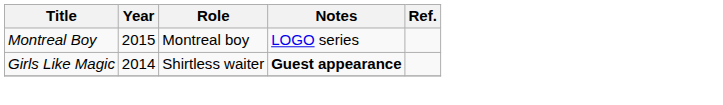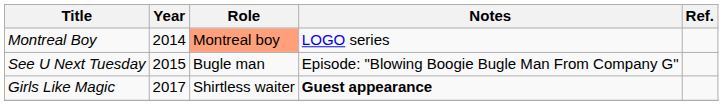Montreal Boy | Year: 2015 -> 2014
Montreal Boy | Role: no background -> lightsalmon background
+ row: See U Next Tuesday | 2015 | Bugle man | Episode: "Blowing Boogie Bugle Man From Company G"
Girls Like Magic | Year: 2014 -> 2017
